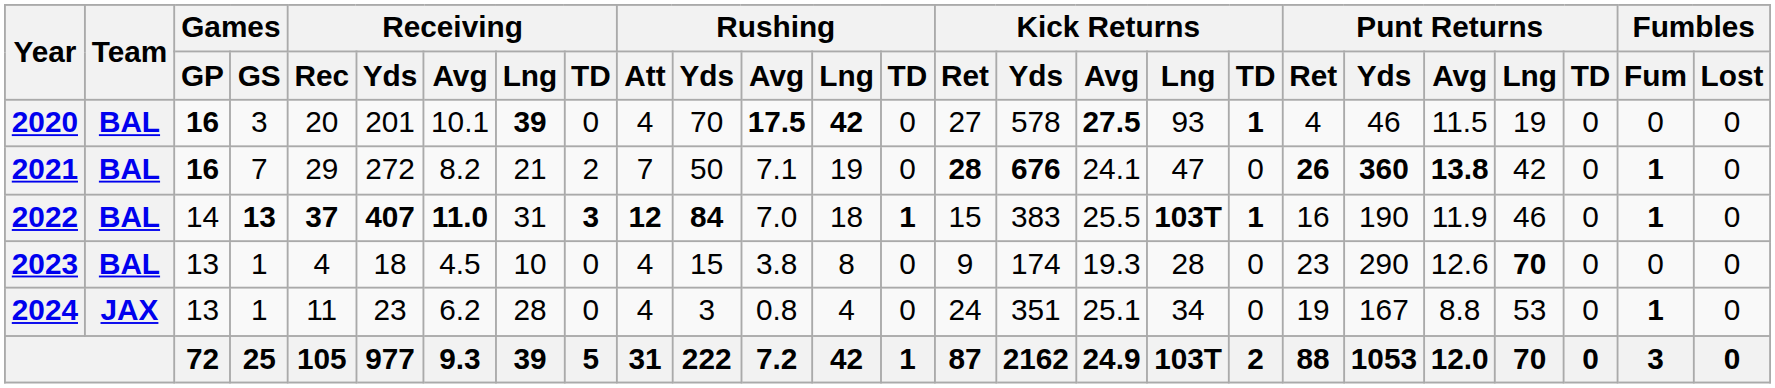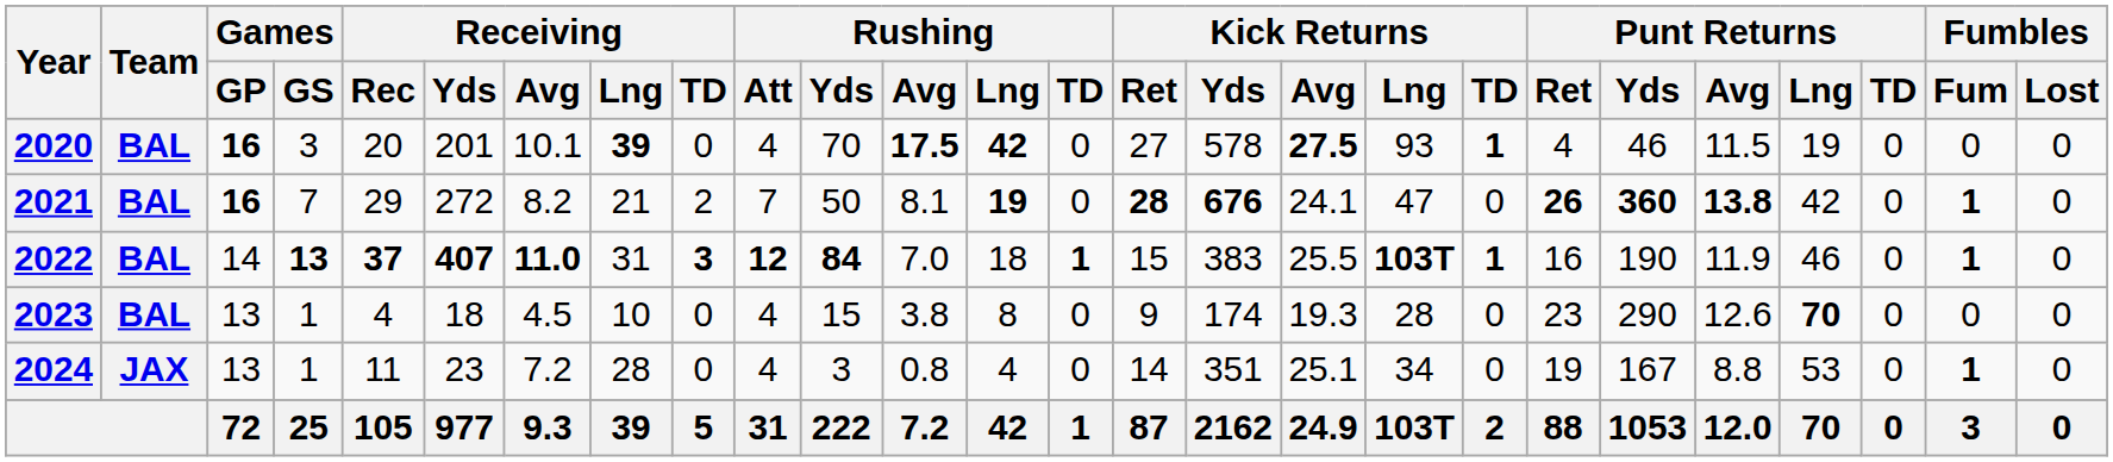2021 | Rushing / Avg: 7.1 -> 8.1
2021 | Rushing / Lng: normal -> bold
2024 | Receiving / Avg: 6.2 -> 7.2
2024 | Kick Returns / Ret: 24 -> 14
